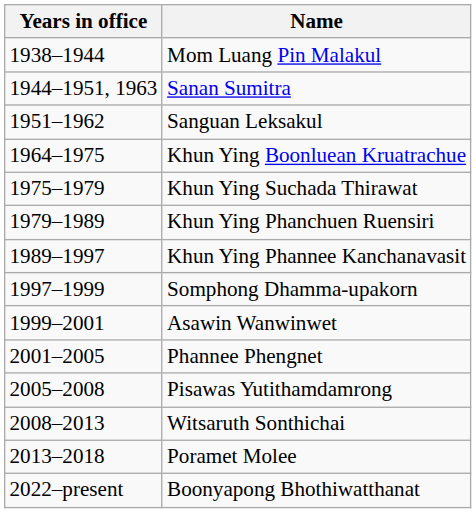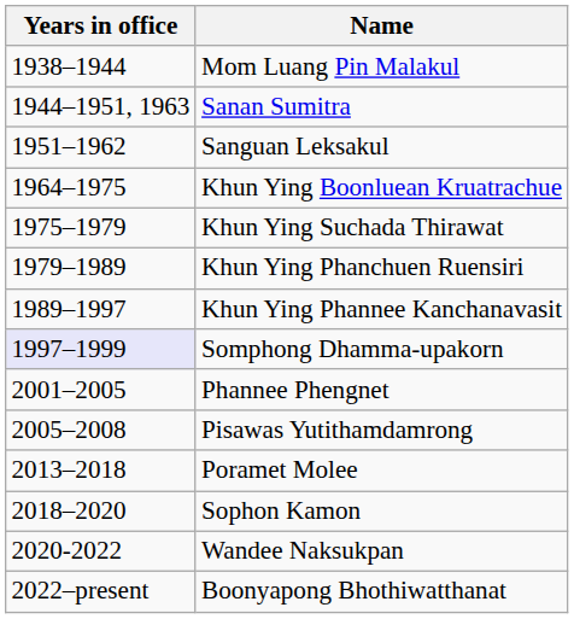Somphong Dhamma-upakorn | Years in office: no background -> lavender background
- row: 1999–2001 | Asawin Wanwinwet
- row: 2008–2013 | Witsaruth Sonthichai
+ row: 2018–2020 | Sophon Kamon
+ row: 2020-2022 | Wandee Naksukpan
